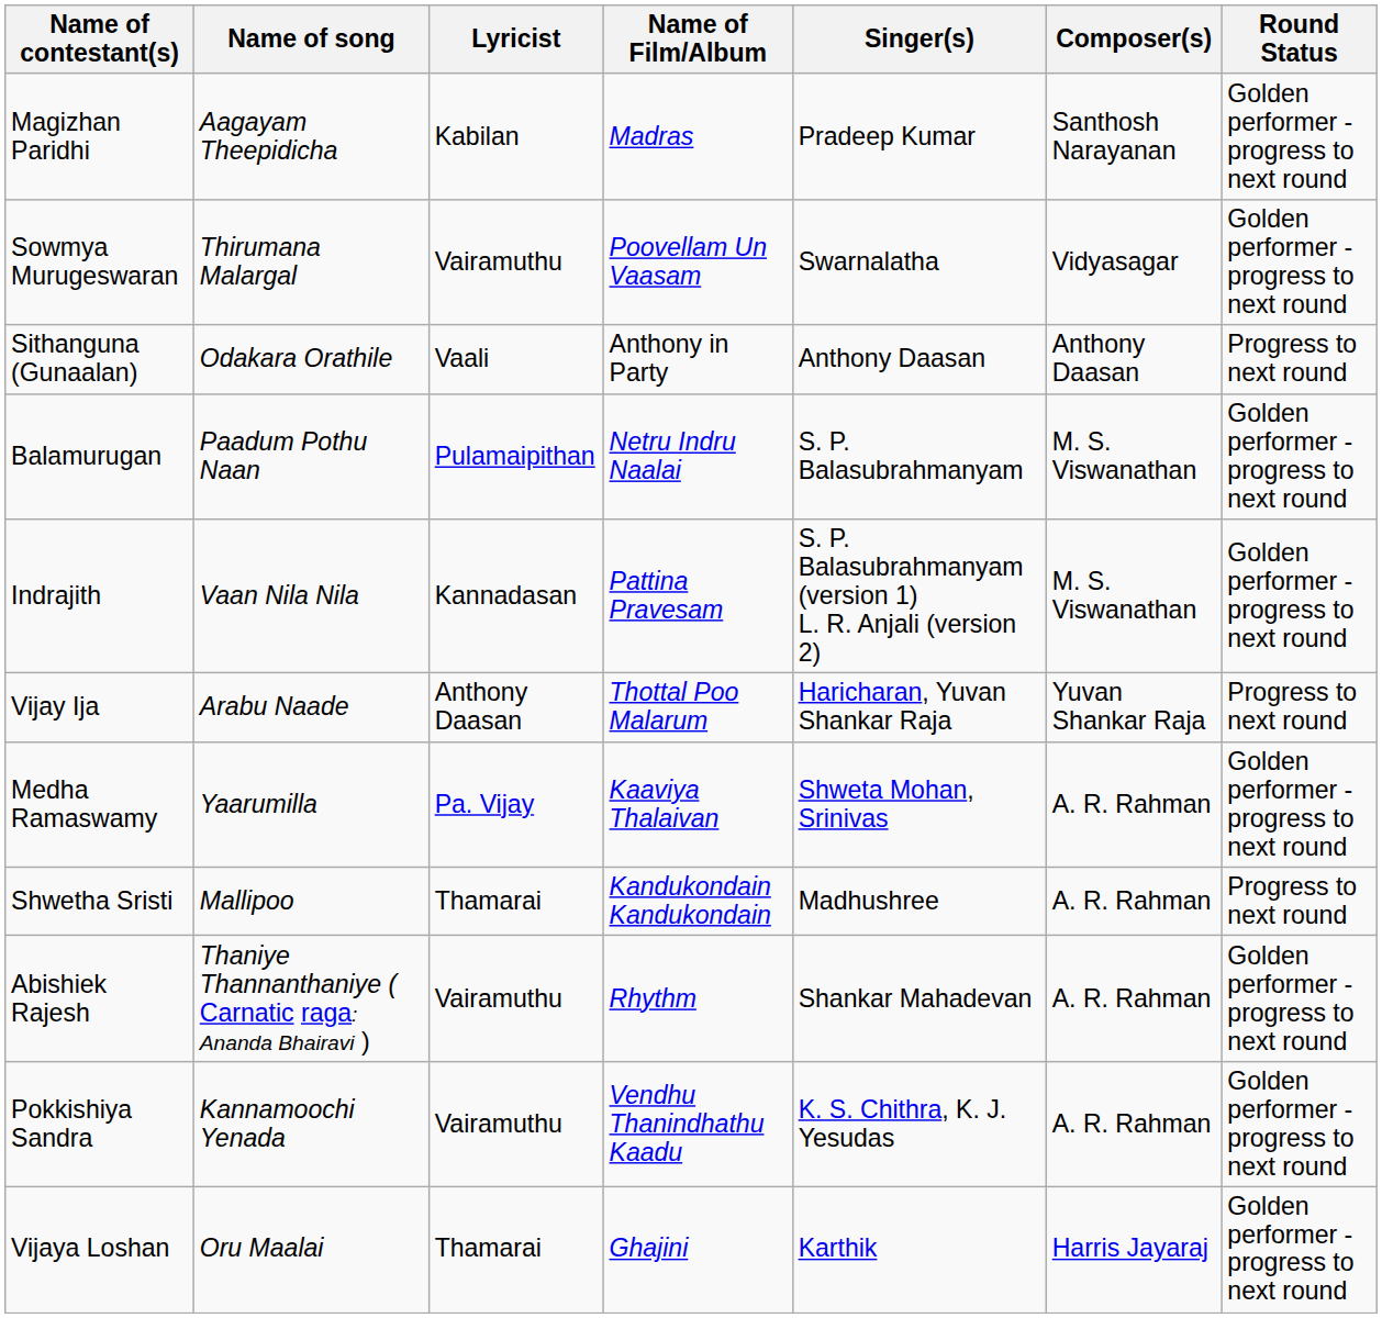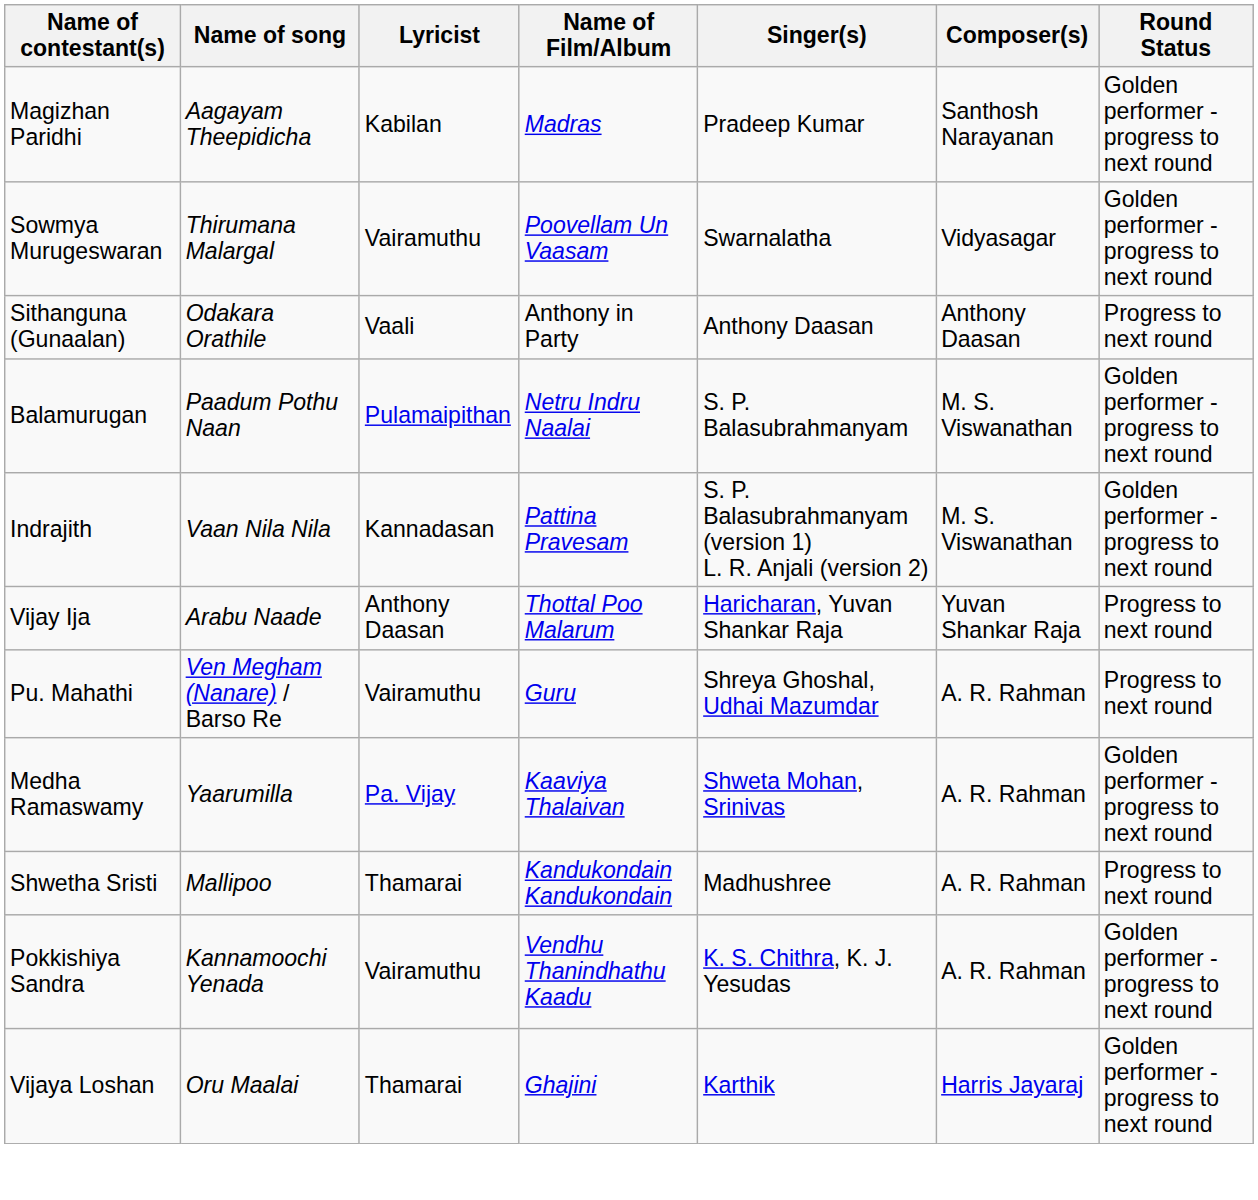+ row: Pu. Mahathi | Ven Megham (Nanare) / Barso Re | Vairamuthu | Guru | Shreya Ghoshal, Udhai Mazumdar | A. R. Rahman | Progress to next round
- row: Abishiek Rajesh | Thaniye Thannanthaniye ( Carnatic raga: Ananda Bhairavi ) | Vairamuthu | Rhythm | Shankar Mahadevan | A. R. Rahman | Golden performer - progress to next round
